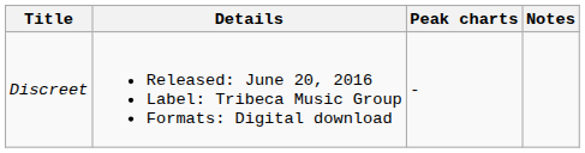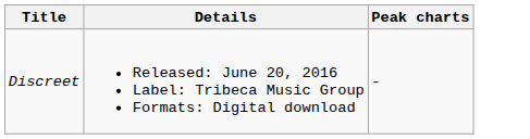- column: Notes
